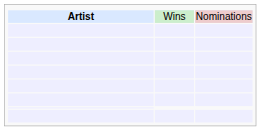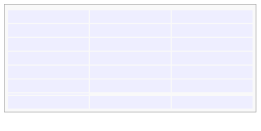- row: Artist | Wins | Nominations
